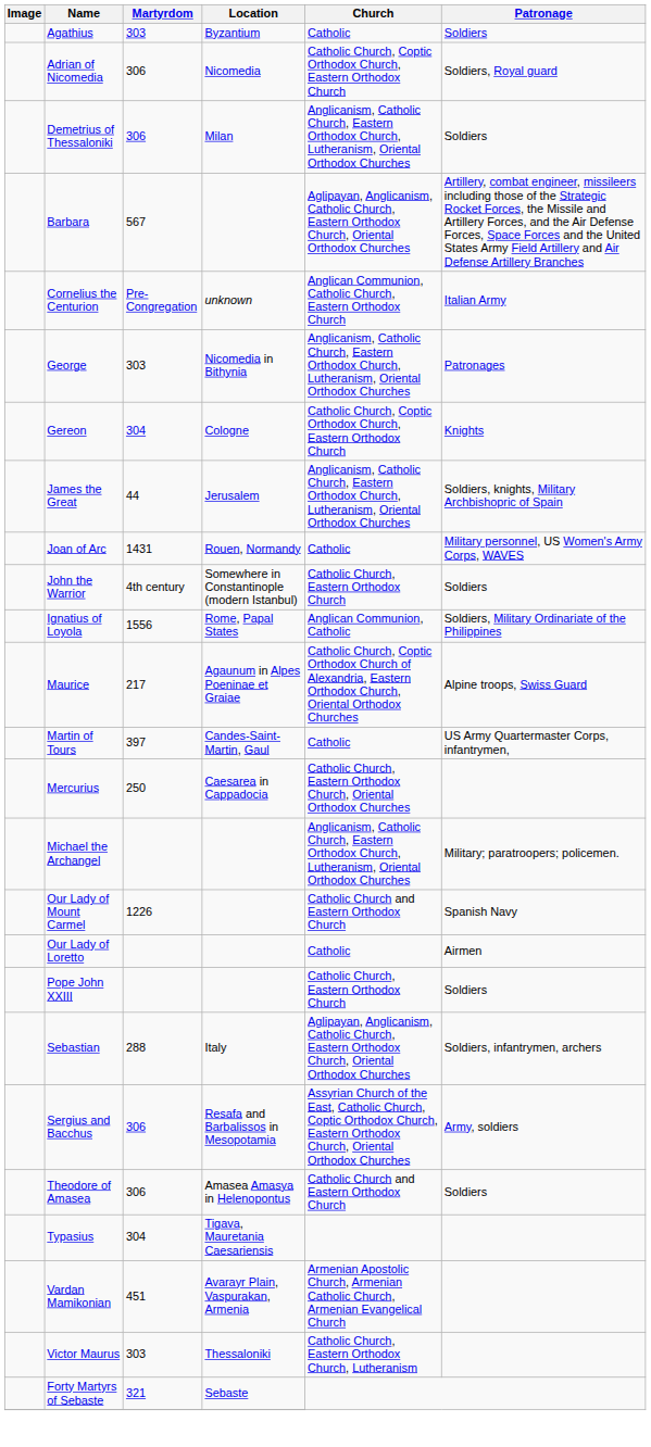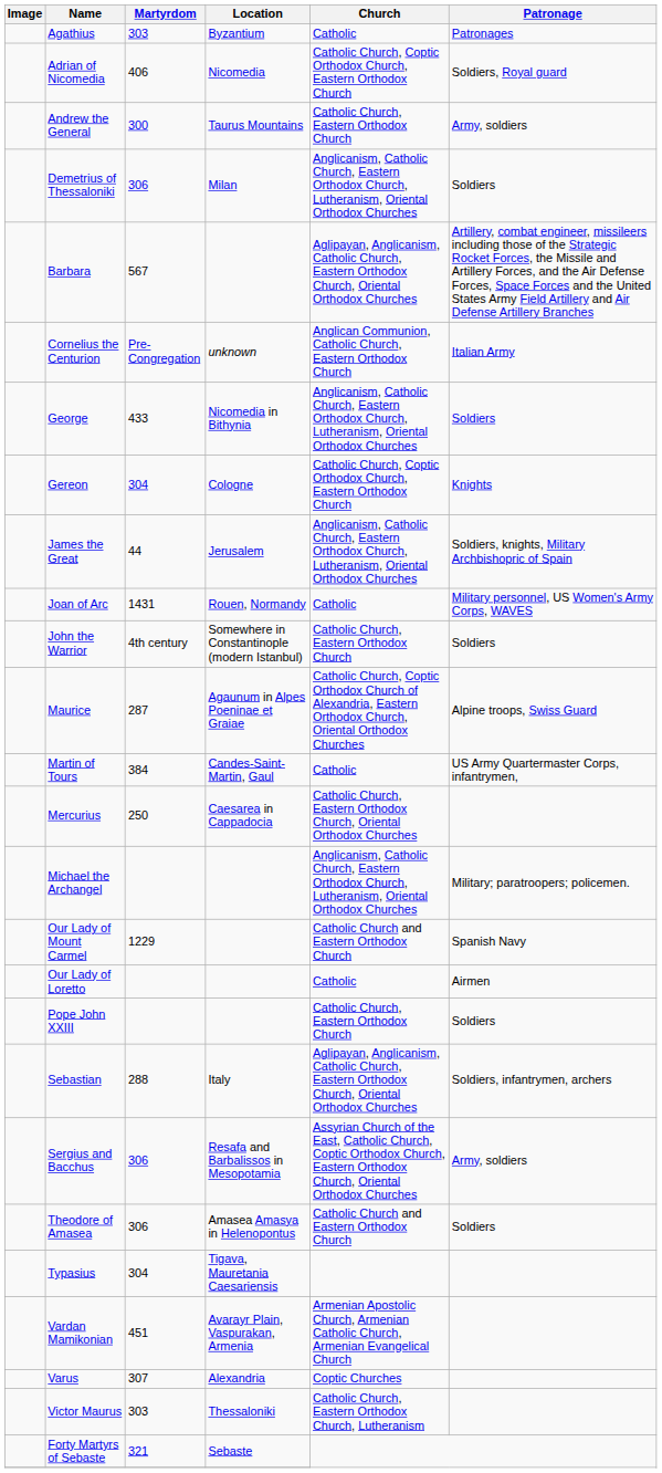Agathius | Patronage: Soldiers -> Patronages
Adrian of Nicomedia | Martyrdom: 306 -> 406
+ row: Andrew the General | 300 | Taurus Mountains | Catholic Church, Eastern Orthodox Church | Army, soldiers
George | Martyrdom: 303 -> 433
George | Patronage: Patronages -> Soldiers
- row: Ignatius of Loyola | 1556 | Rome, Papal States | Anglican Communion, Catholic | Soldiers, Military Ordinariate of the Philippines
Maurice | Martyrdom: 217 -> 287
Martin of Tours | Martyrdom: 397 -> 384
Our Lady of Mount Carmel | Martyrdom: 1226 -> 1229
+ row: Varus | 307 | Alexandria | Coptic Churches
